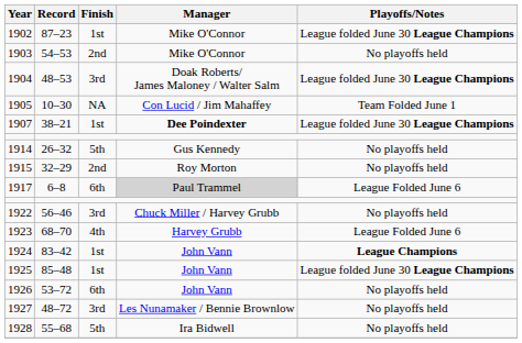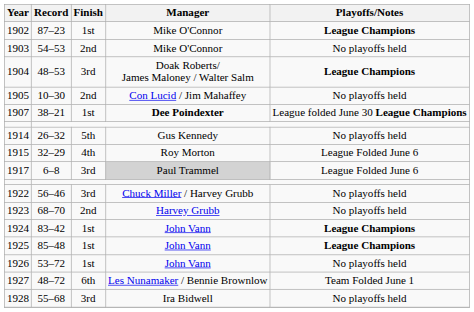1902 | Playoffs/Notes: League folded June 30 League Champions -> League Champions
1904 | Playoffs/Notes: League folded June 30 League Champions -> League Champions
1905 | Finish: NA -> 2nd
1905 | Playoffs/Notes: Team Folded June 1 -> No playoffs held
1915 | Finish: 2nd -> 4th
1915 | Playoffs/Notes: No playoffs held -> League Folded June 6
1917 | Finish: 6th -> 3rd
1923 | Finish: 4th -> 2nd
1923 | Playoffs/Notes: League Folded June 6 -> No playoffs held
1925 | Playoffs/Notes: League folded June 30 League Champions -> League Champions
1926 | Finish: 6th -> 1st
1927 | Finish: 3rd -> 6th
1927 | Playoffs/Notes: No playoffs held -> Team Folded June 1
1928 | Finish: 5th -> 3rd
